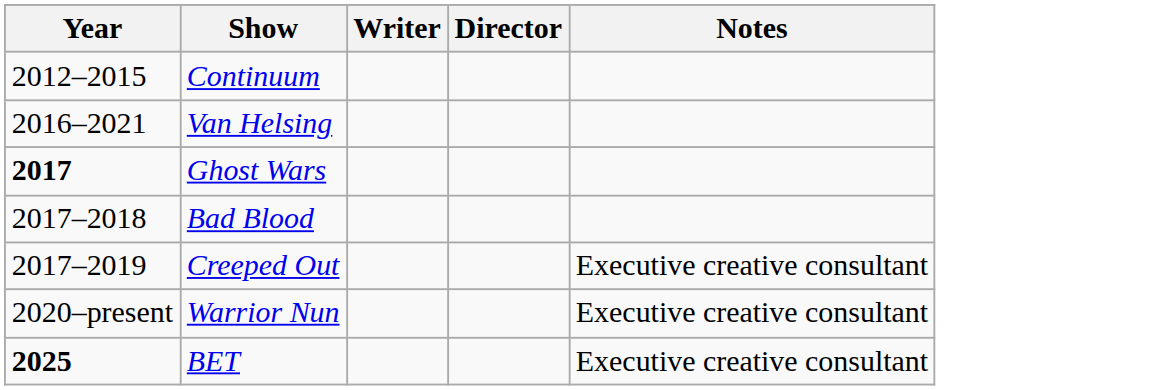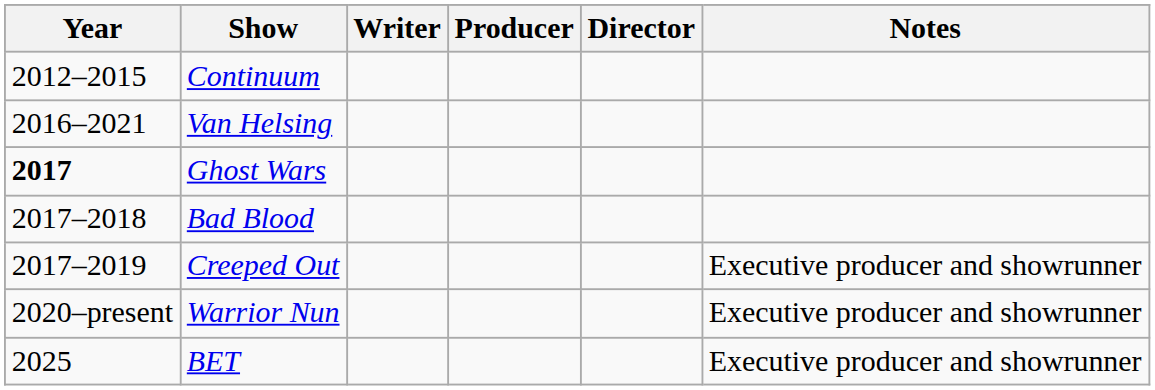+ column: Producer
Creeped Out | Notes: Executive creative consultant -> Executive producer and showrunner
Warrior Nun | Notes: Executive creative consultant -> Executive producer and showrunner
BET | Year: bold -> normal
BET | Notes: Executive creative consultant -> Executive producer and showrunner
